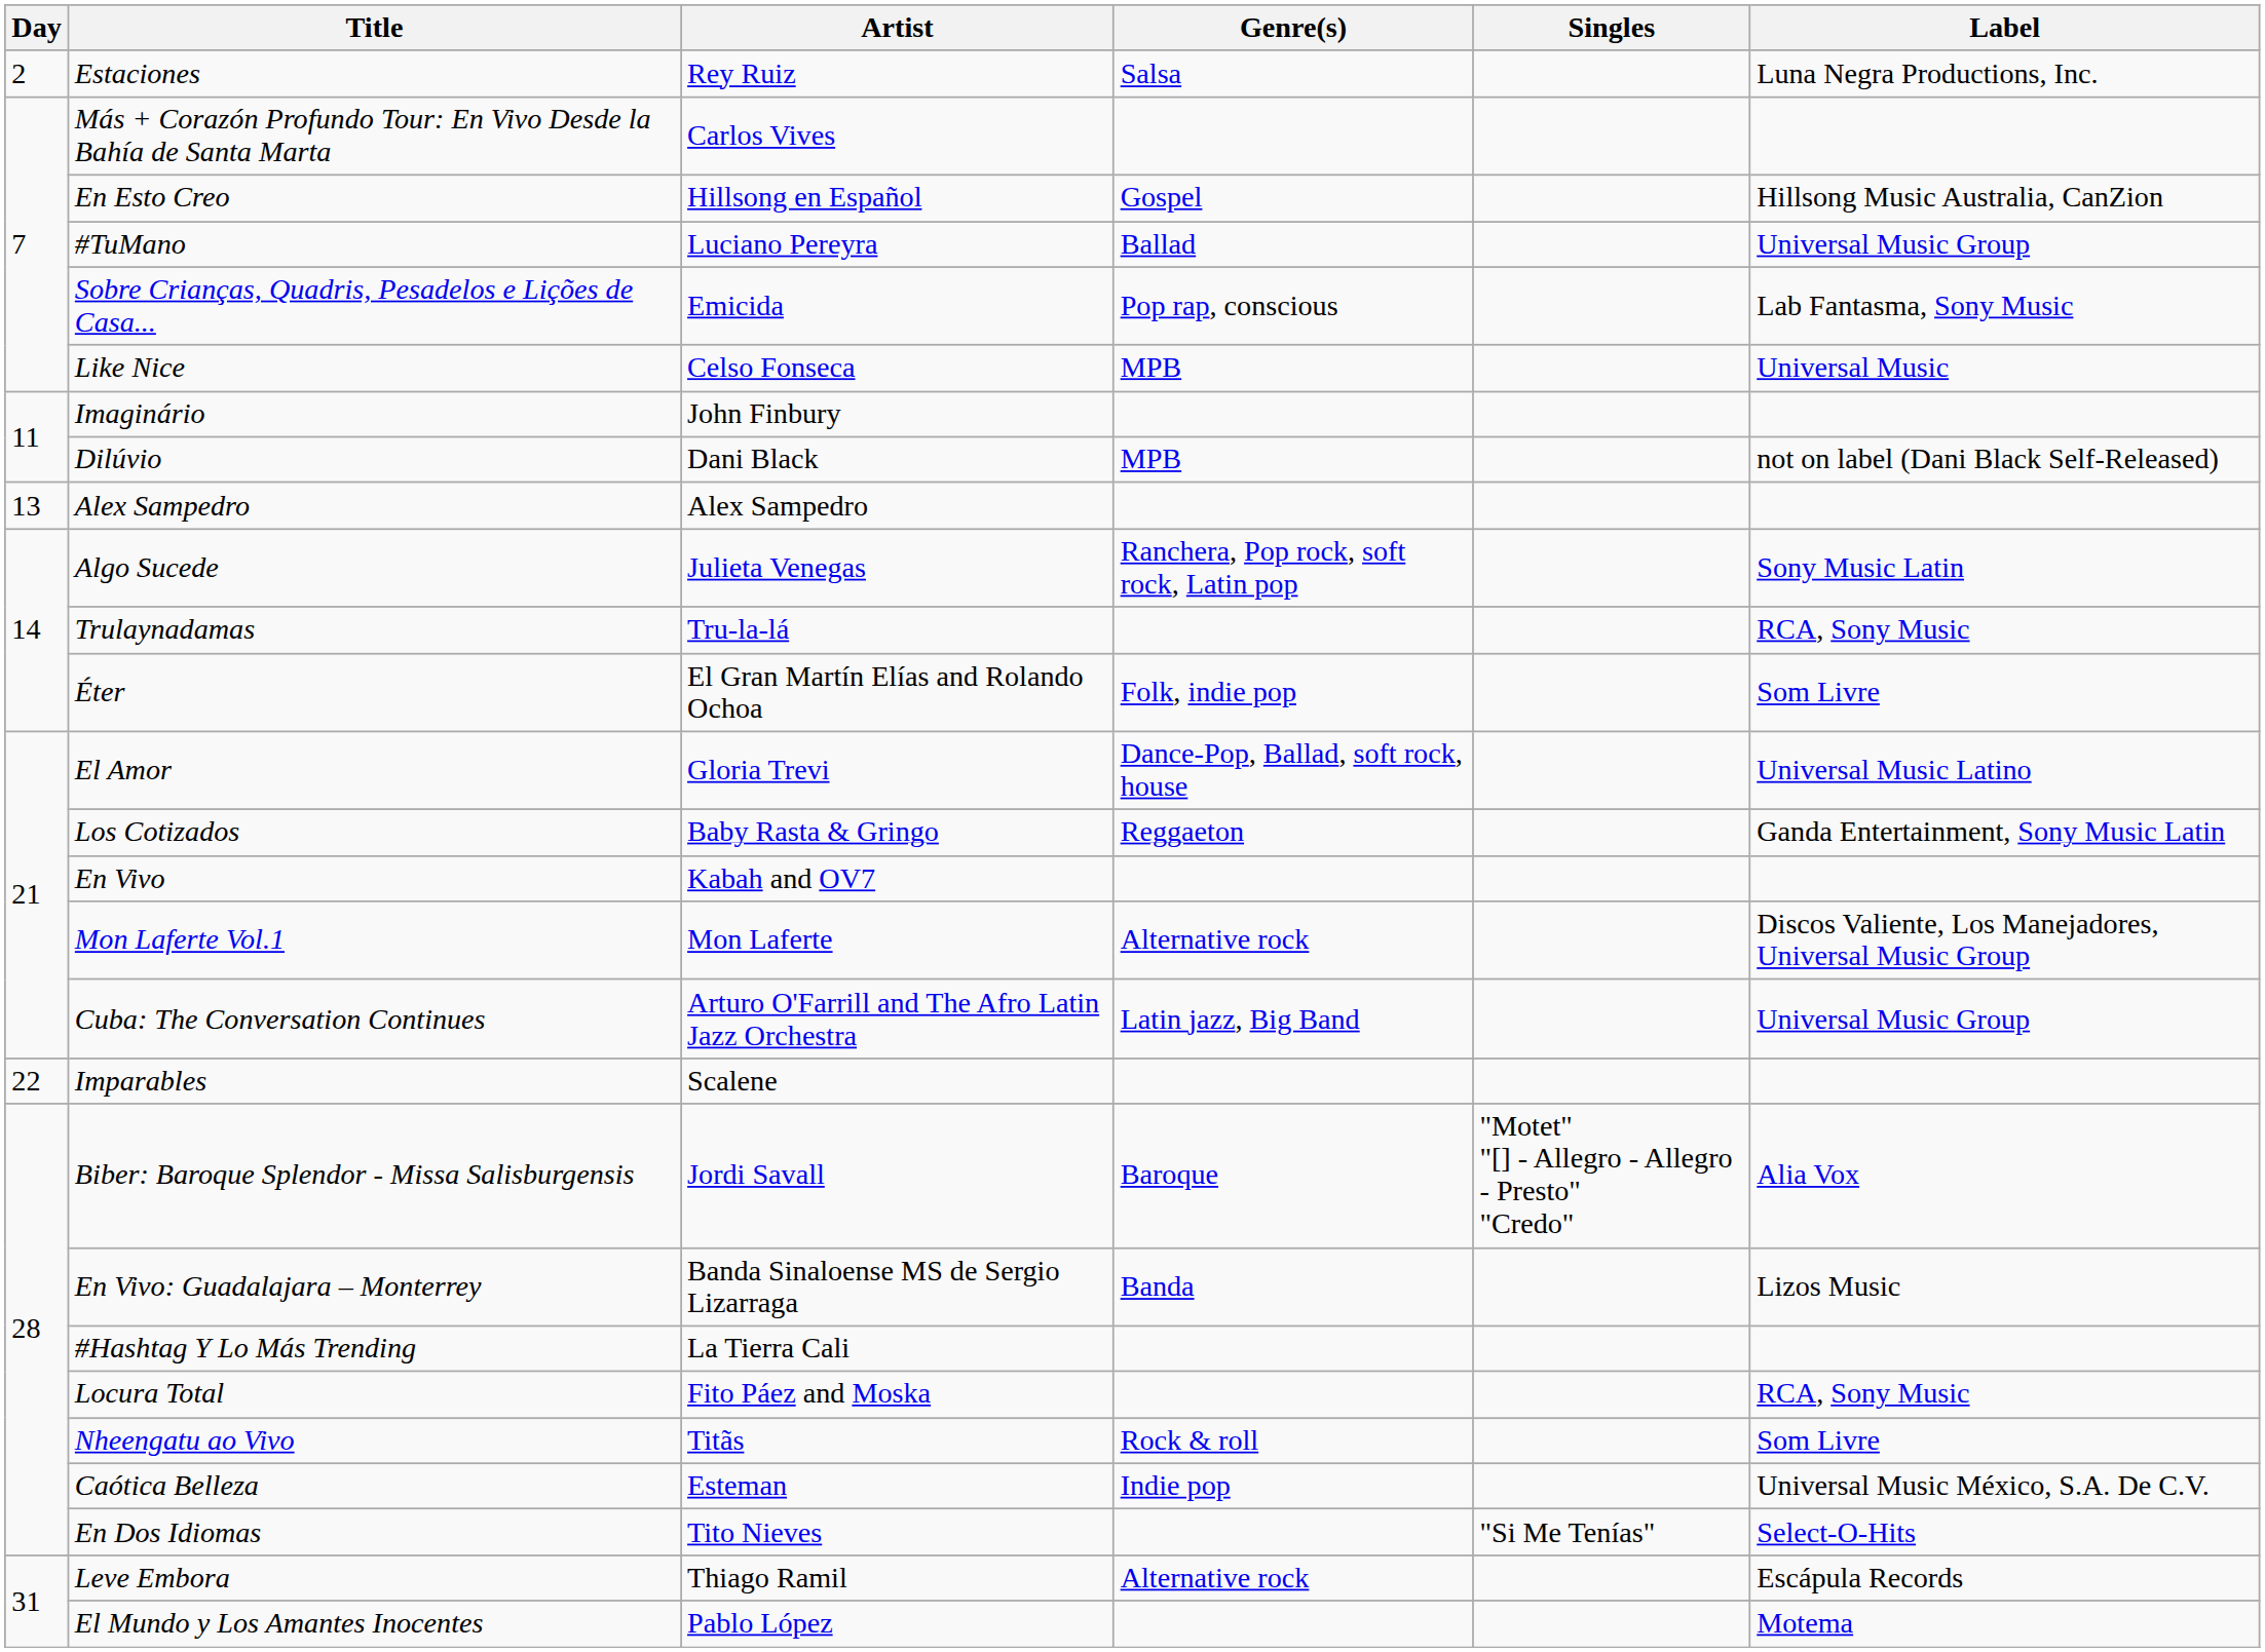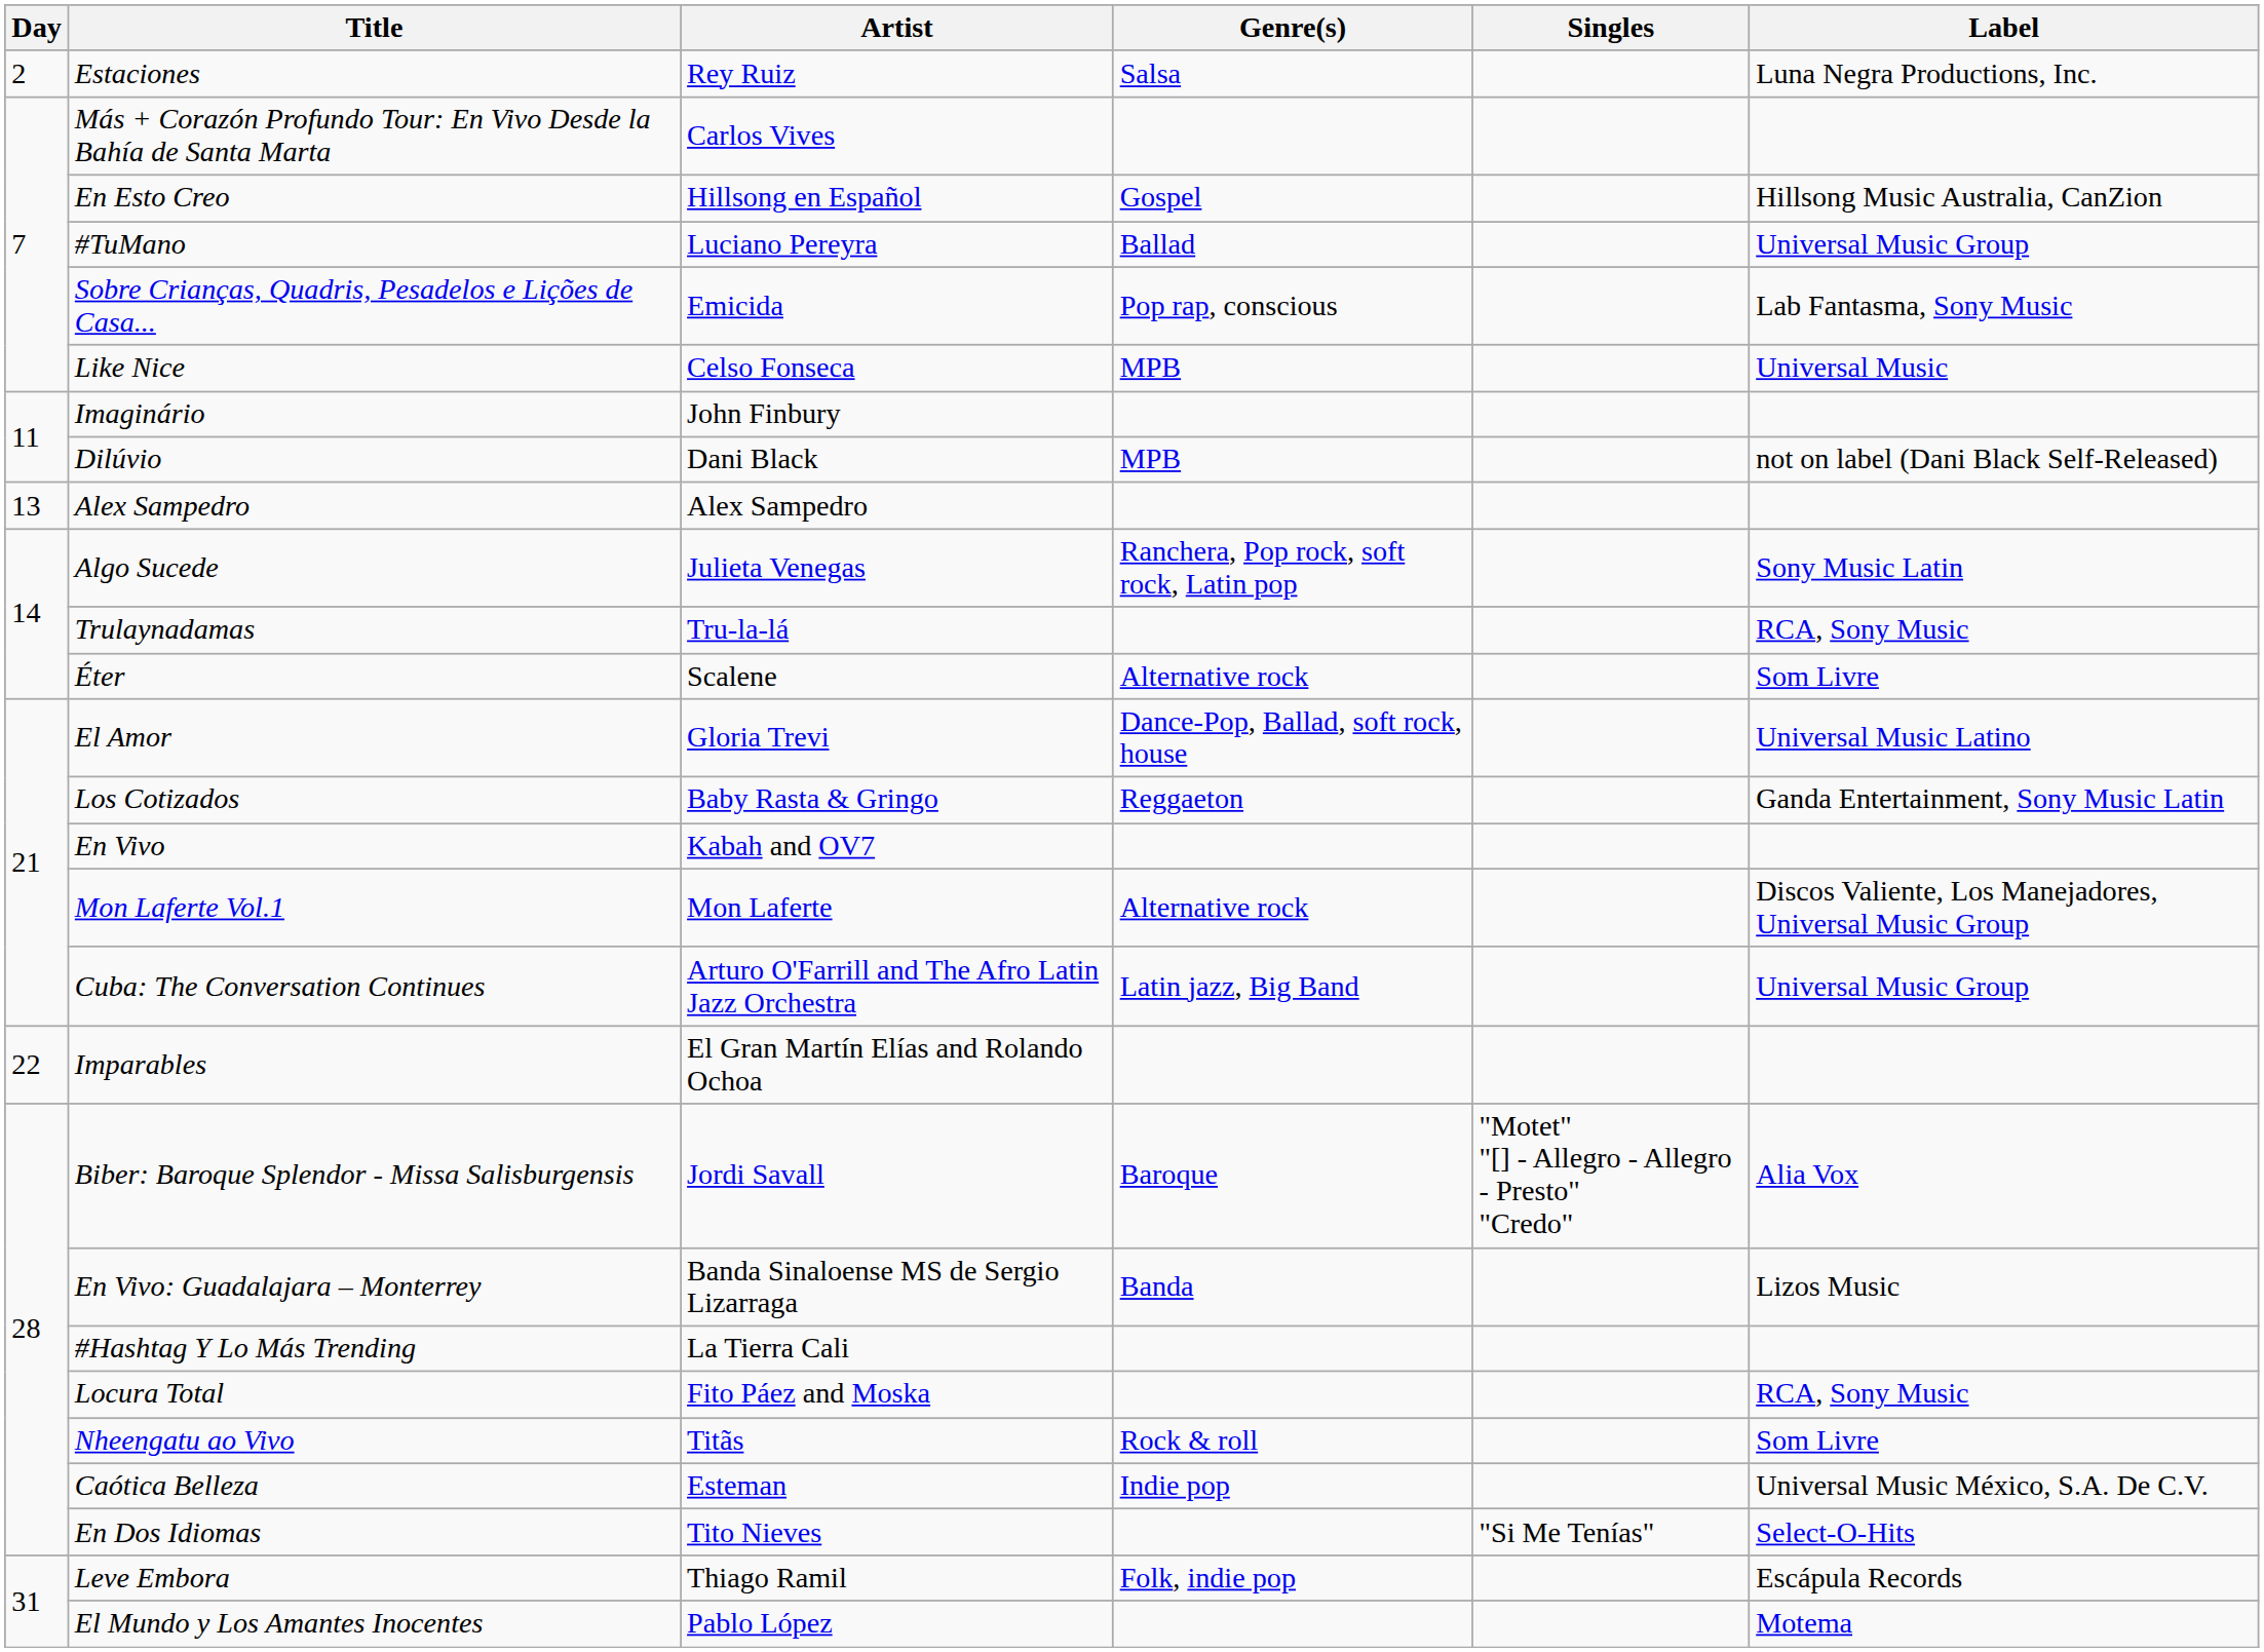Éter | Artist: El Gran Martín Elías and Rolando Ochoa -> Scalene
Éter | Genre(s): Folk, indie pop -> Alternative rock
Imparables | Artist: Scalene -> El Gran Martín Elías and Rolando Ochoa
Leve Embora | Genre(s): Alternative rock -> Folk, indie pop
